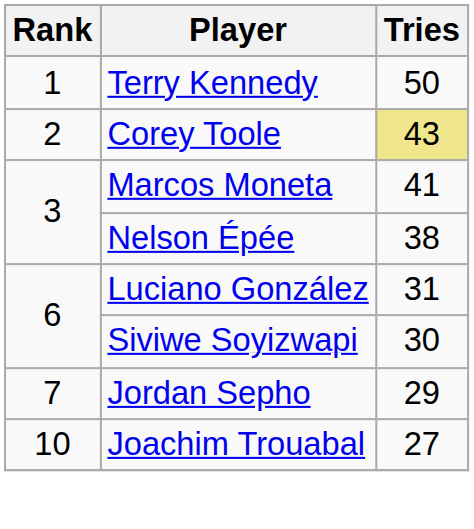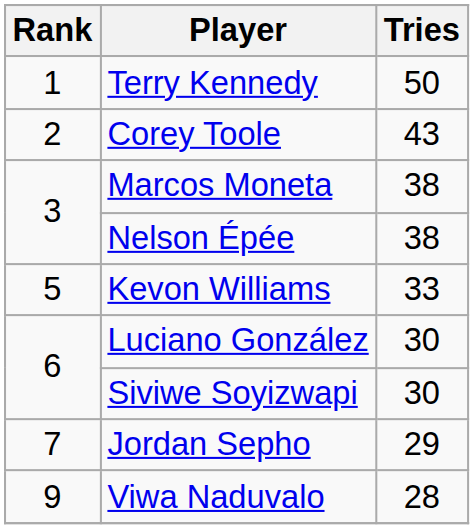Corey Toole | Tries: khaki background -> no background
Marcos Moneta | Tries: 41 -> 38
+ row: 5 | Kevon Williams | 33
Luciano González | Tries: 31 -> 30
+ row: 9 | Viwa Naduvalo | 28
- row: 10 | Joachim Trouabal | 27
